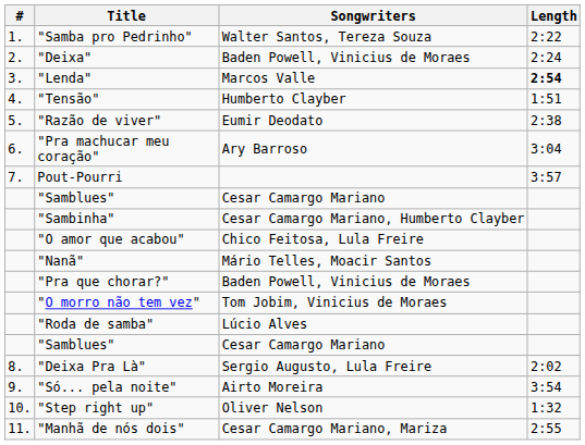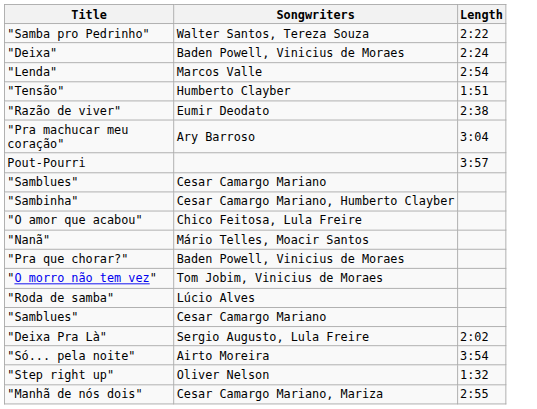- column: # | 1. | 2. | 3. | 4. | 5. | 6. | 7. | 8. | 9. | 10. | 11.
"Lenda" | Length: bold -> normal
